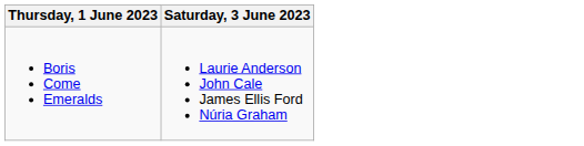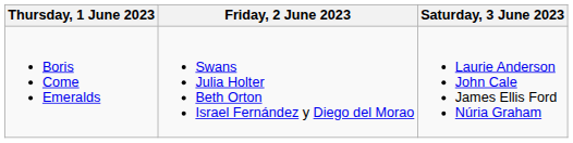+ column: Friday, 2 June 2023 | Swans Julia Holter Beth Orton Israel Fernández y Diego del Morao
